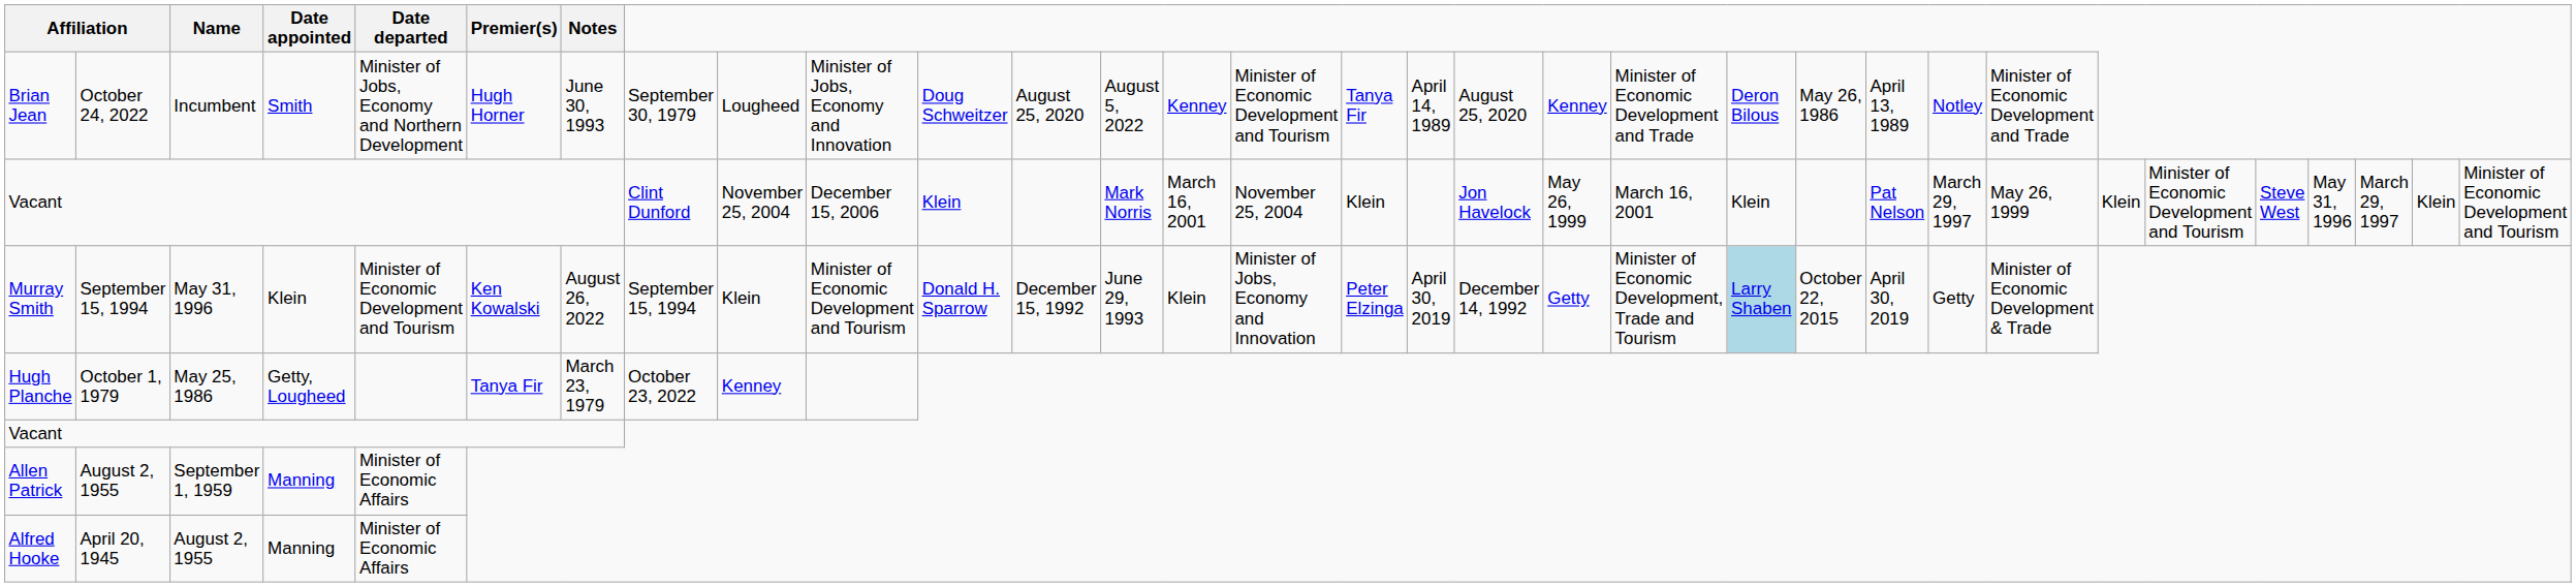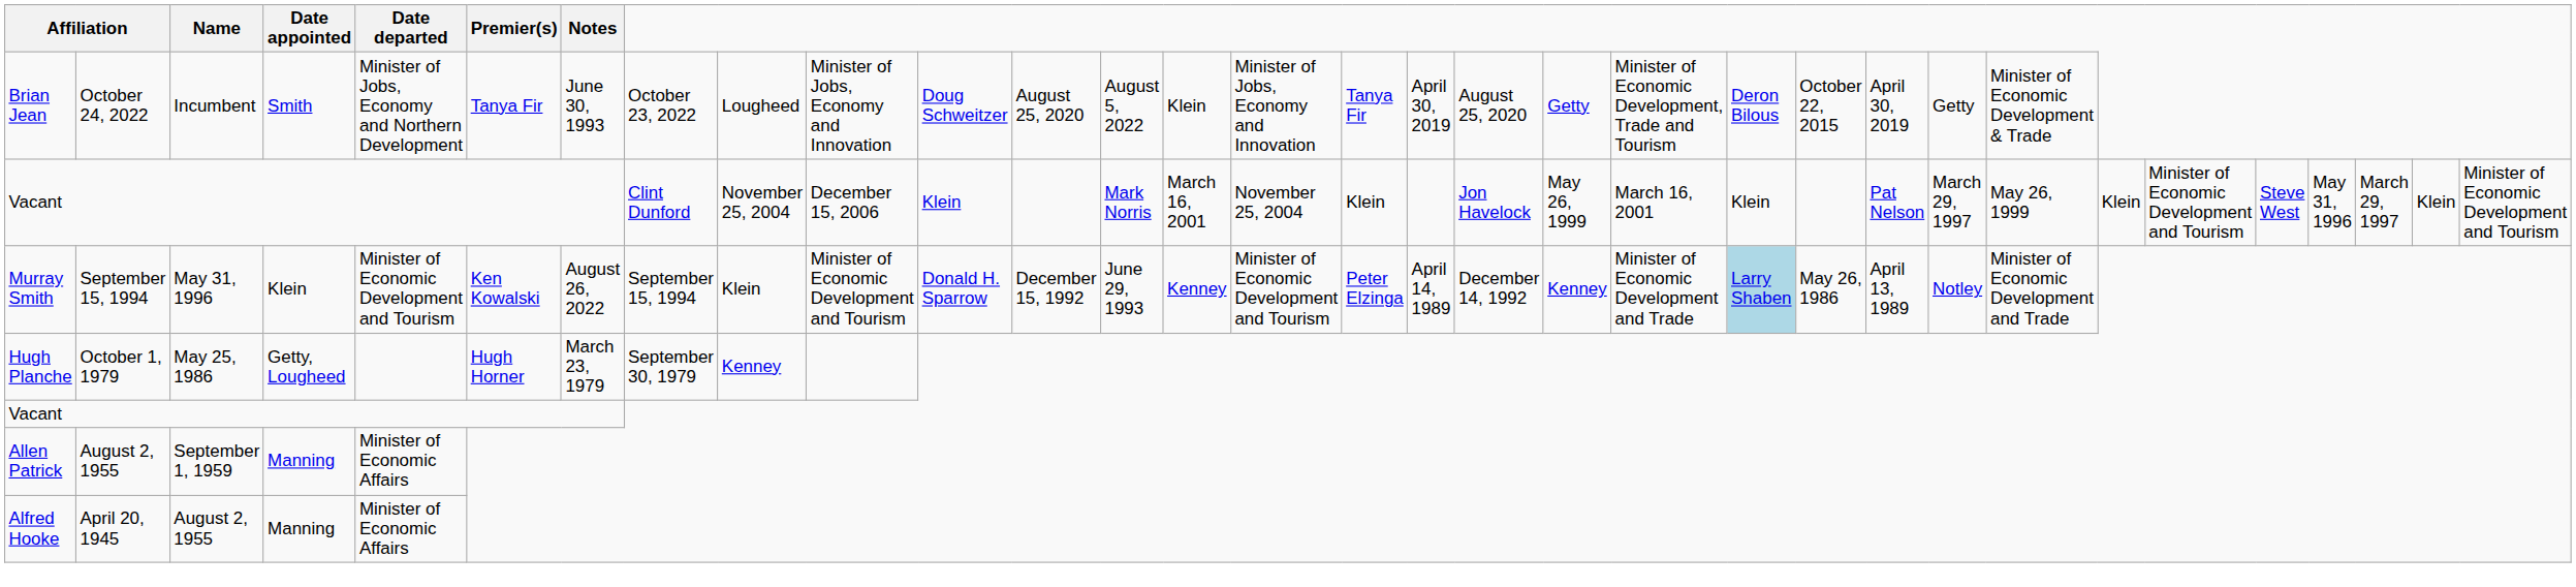Brian Jean | Premier(s): Hugh Horner -> Tanya Fir
Brian Jean | column 8: September 30, 1979 -> October 23, 2022
Brian Jean | column 14: Kenney -> Klein
Brian Jean | column 15: Minister of Economic Development and Tourism -> Minister of Jobs, Economy and Innovation
Brian Jean | column 17: April 14, 1989 -> April 30, 2019
Brian Jean | column 19: Kenney -> Getty
Brian Jean | column 20: Minister of Economic Development and Trade -> Minister of Economic Development, Trade and Tourism
Brian Jean | column 22: May 26, 1986 -> October 22, 2015
Brian Jean | column 23: April 13, 1989 -> April 30, 2019
Brian Jean | column 24: Notley -> Getty
Brian Jean | column 25: Minister of Economic Development and Trade -> Minister of Economic Development & Trade
Murray Smith | column 14: Klein -> Kenney
Murray Smith | column 15: Minister of Jobs, Economy and Innovation -> Minister of Economic Development and Tourism
Murray Smith | column 17: April 30, 2019 -> April 14, 1989
Murray Smith | column 19: Getty -> Kenney
Murray Smith | column 20: Minister of Economic Development, Trade and Tourism -> Minister of Economic Development and Trade
Murray Smith | column 22: October 22, 2015 -> May 26, 1986
Murray Smith | column 23: April 30, 2019 -> April 13, 1989
Murray Smith | column 24: Getty -> Notley
Murray Smith | column 25: Minister of Economic Development & Trade -> Minister of Economic Development and Trade
Hugh Planche | Premier(s): Tanya Fir -> Hugh Horner
Hugh Planche | column 8: October 23, 2022 -> September 30, 1979
